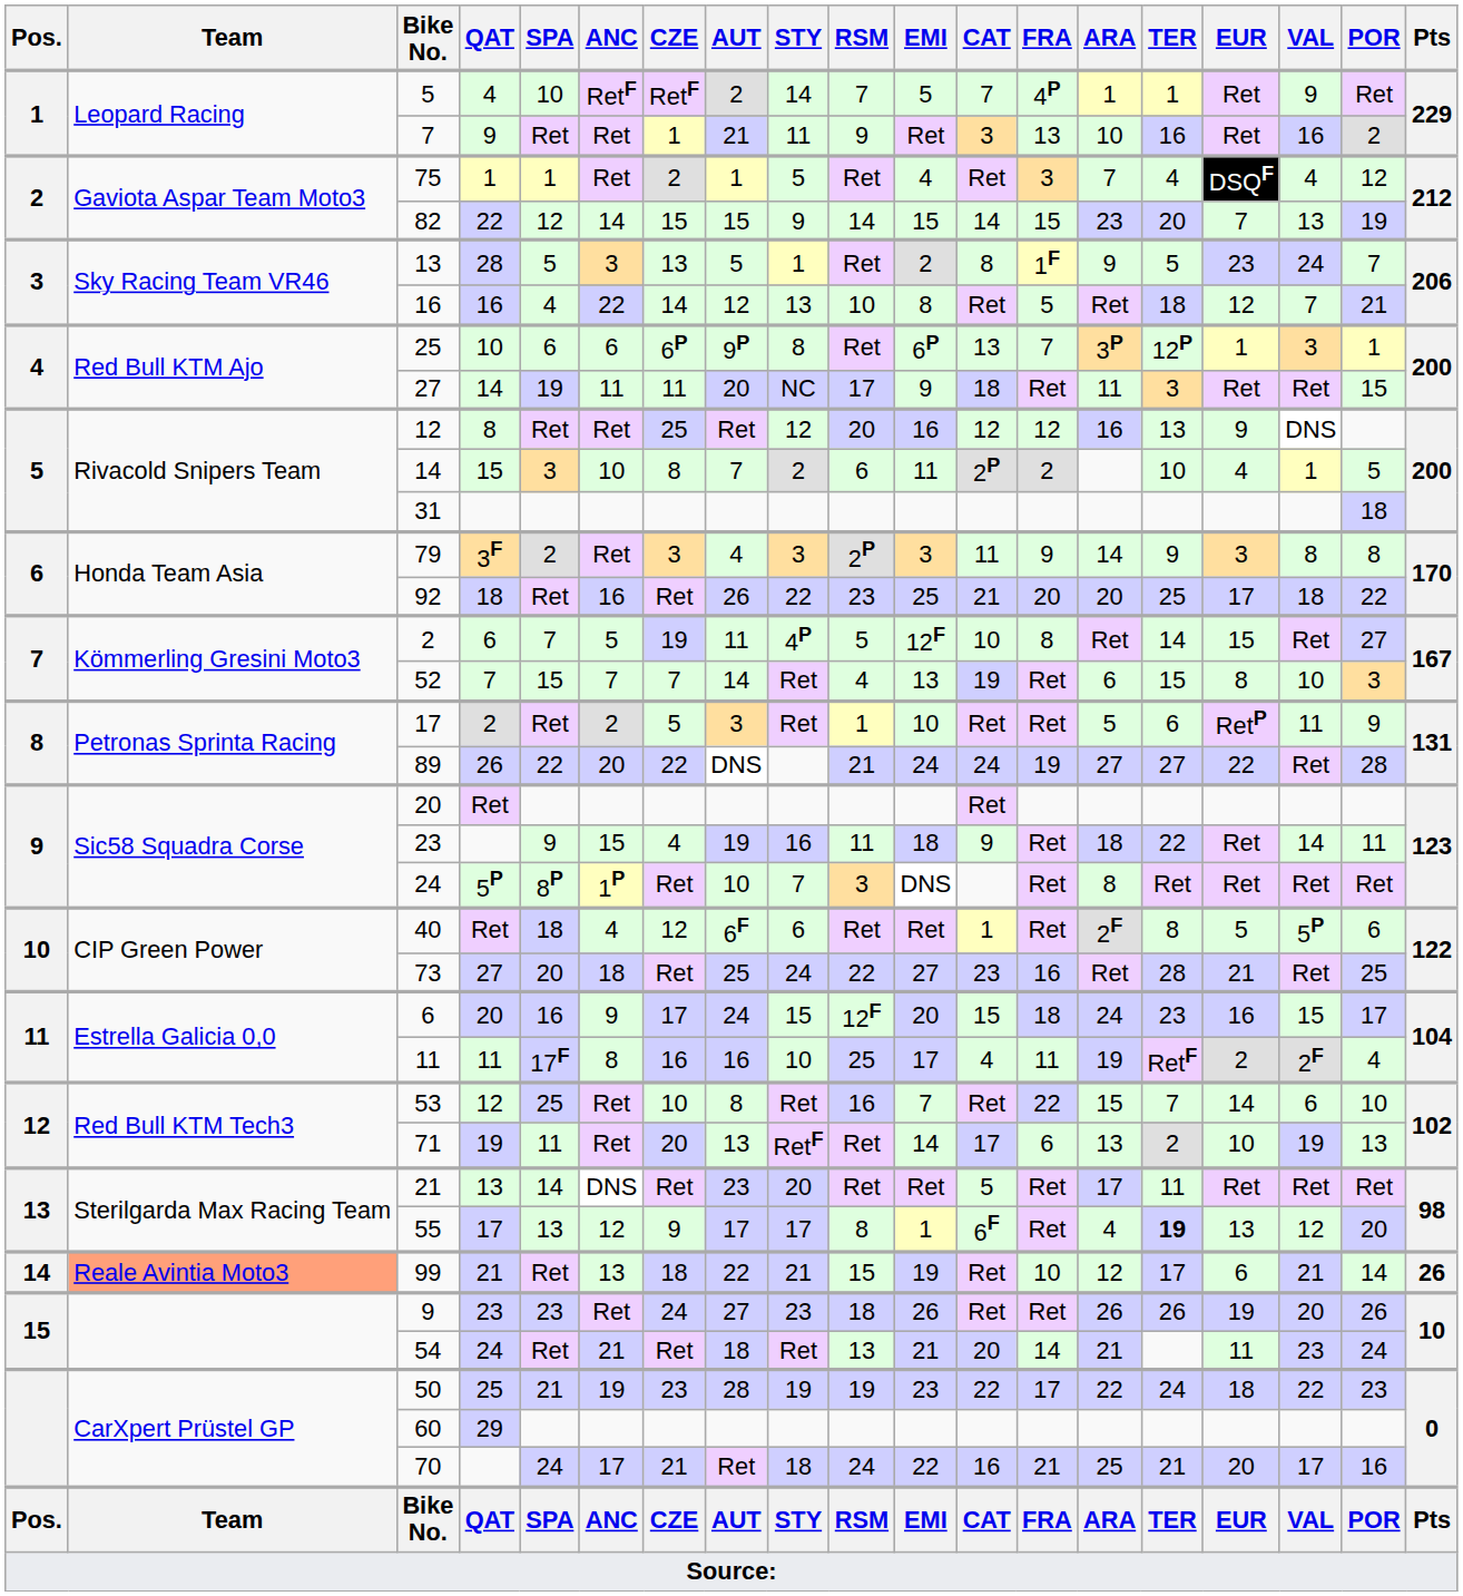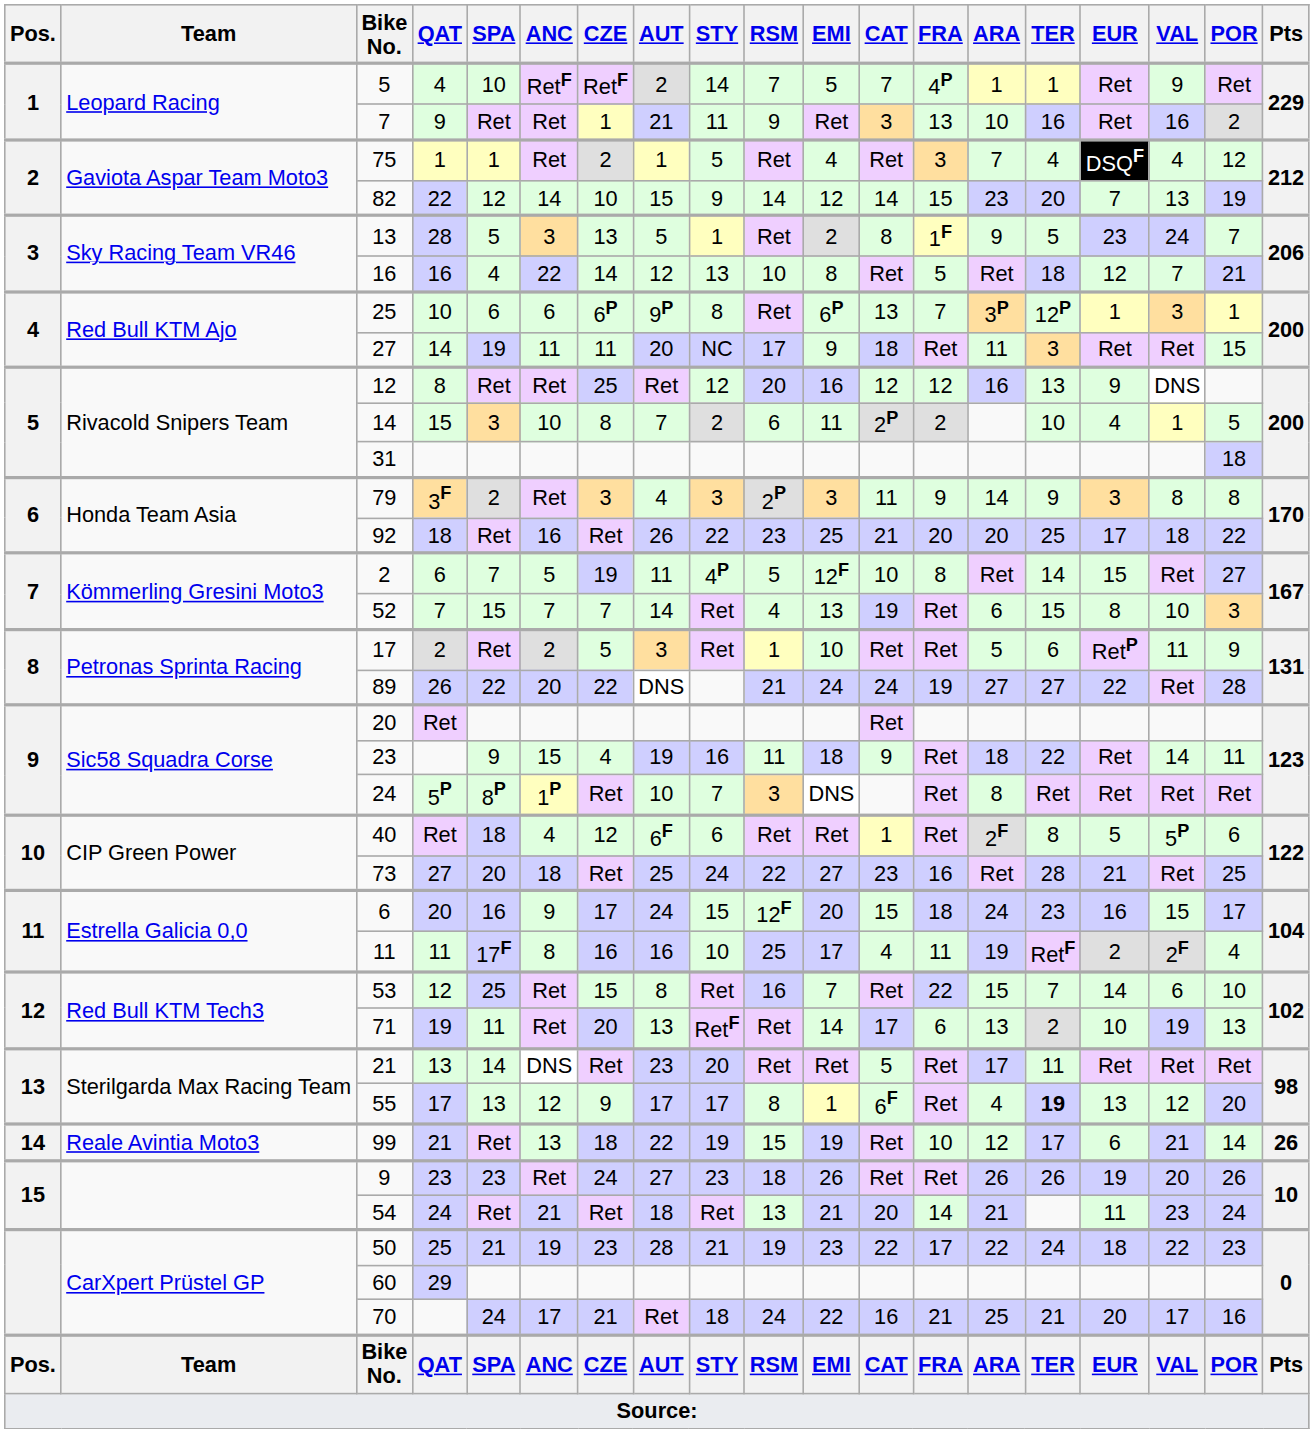82 | CZE: 15 -> 10
82 | EMI: 15 -> 12
53 | CZE: 10 -> 15
99 | Team: lightsalmon background -> no background
99 | STY: 21 -> 19
50 | STY: 19 -> 21
